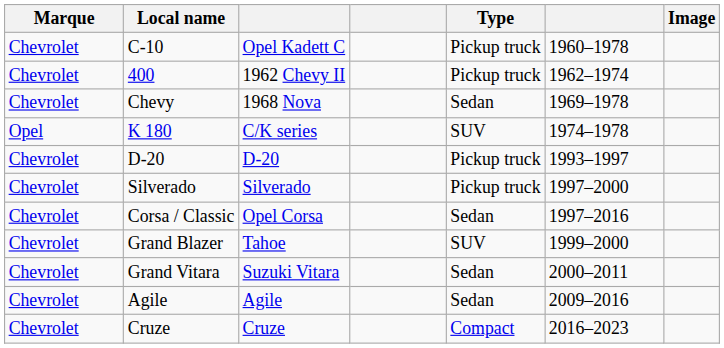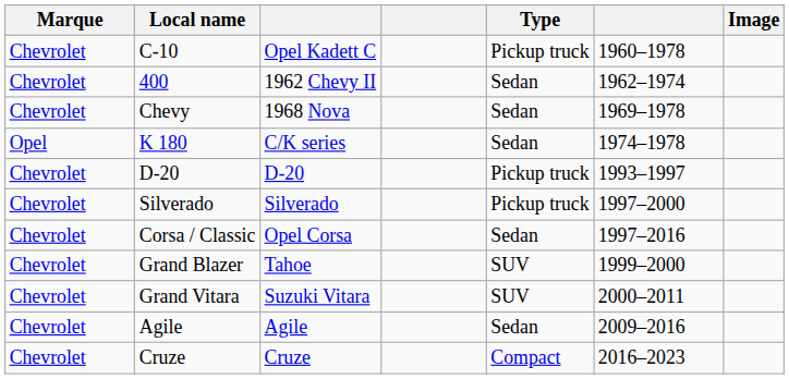400 | Type: Pickup truck -> Sedan
K 180 | Type: SUV -> Sedan
Grand Vitara | Type: Sedan -> SUV
